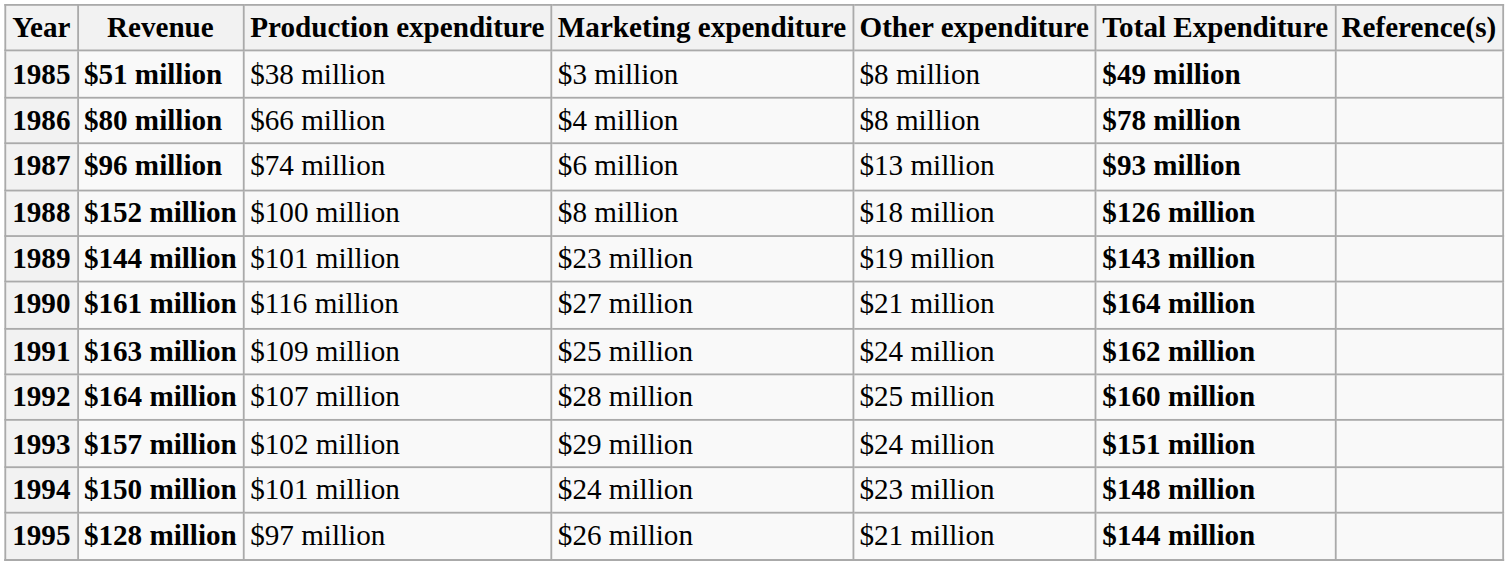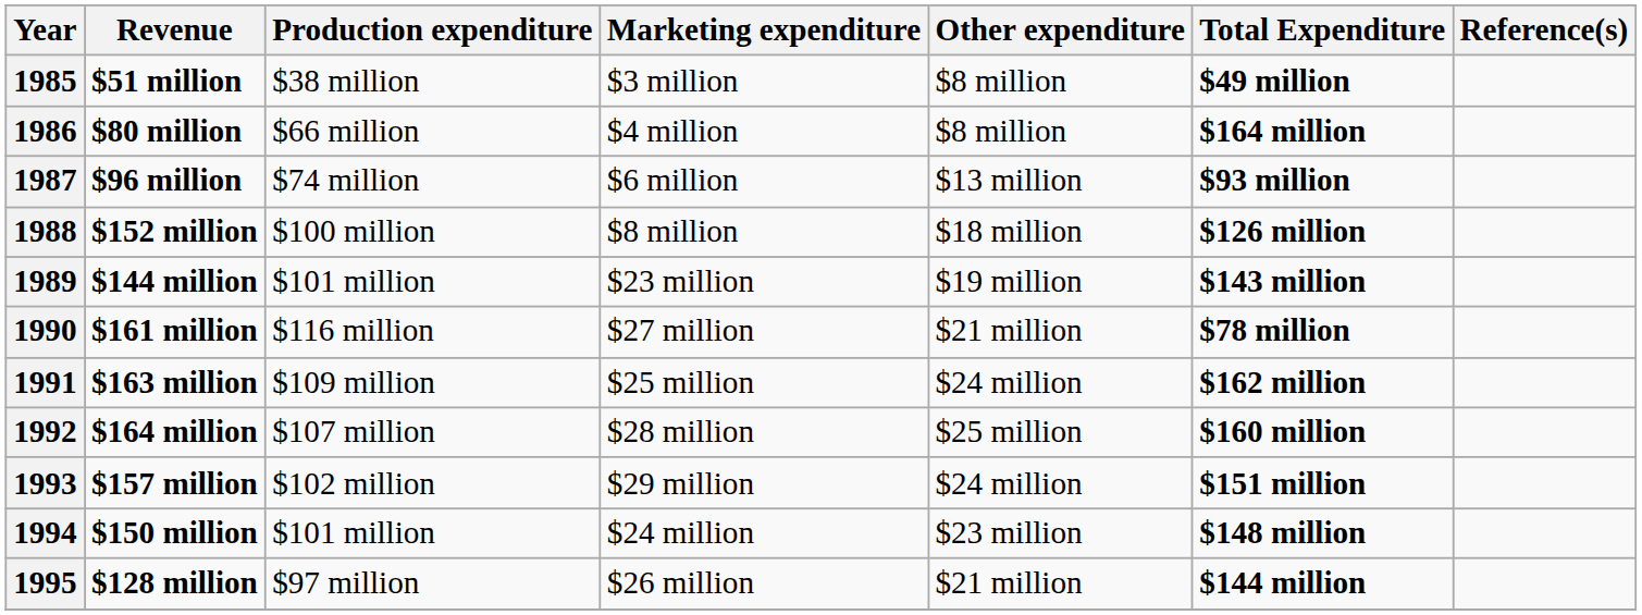1986 | Total Expenditure: $78 million -> $164 million
1990 | Total Expenditure: $164 million -> $78 million
